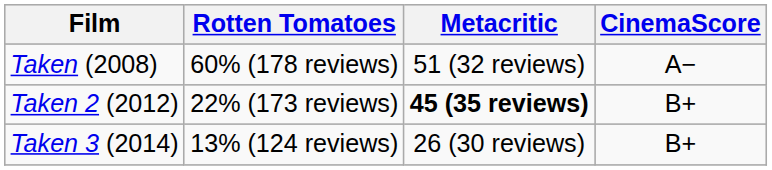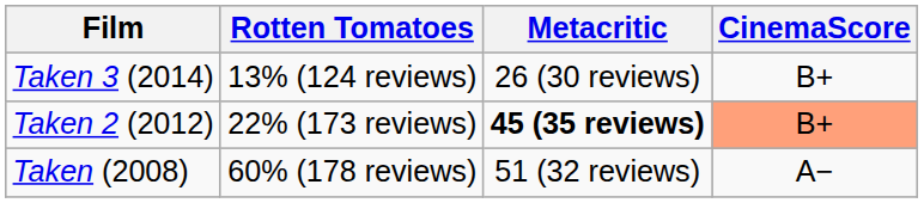rows swapped: Taken (2008) <-> Taken 3 (2014)
Taken 2 (2012) | CinemaScore: no background -> lightsalmon background
